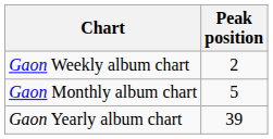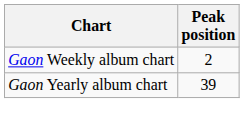- row: Gaon Monthly album chart | 5
